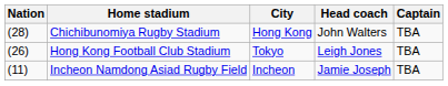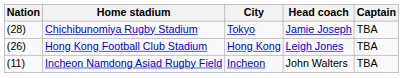Chichibunomiya Rugby Stadium | City: Hong Kong -> Tokyo
Chichibunomiya Rugby Stadium | Head coach: John Walters -> Jamie Joseph
Hong Kong Football Club Stadium | City: Tokyo -> Hong Kong
Incheon Namdong Asiad Rugby Field | Head coach: Jamie Joseph -> John Walters
